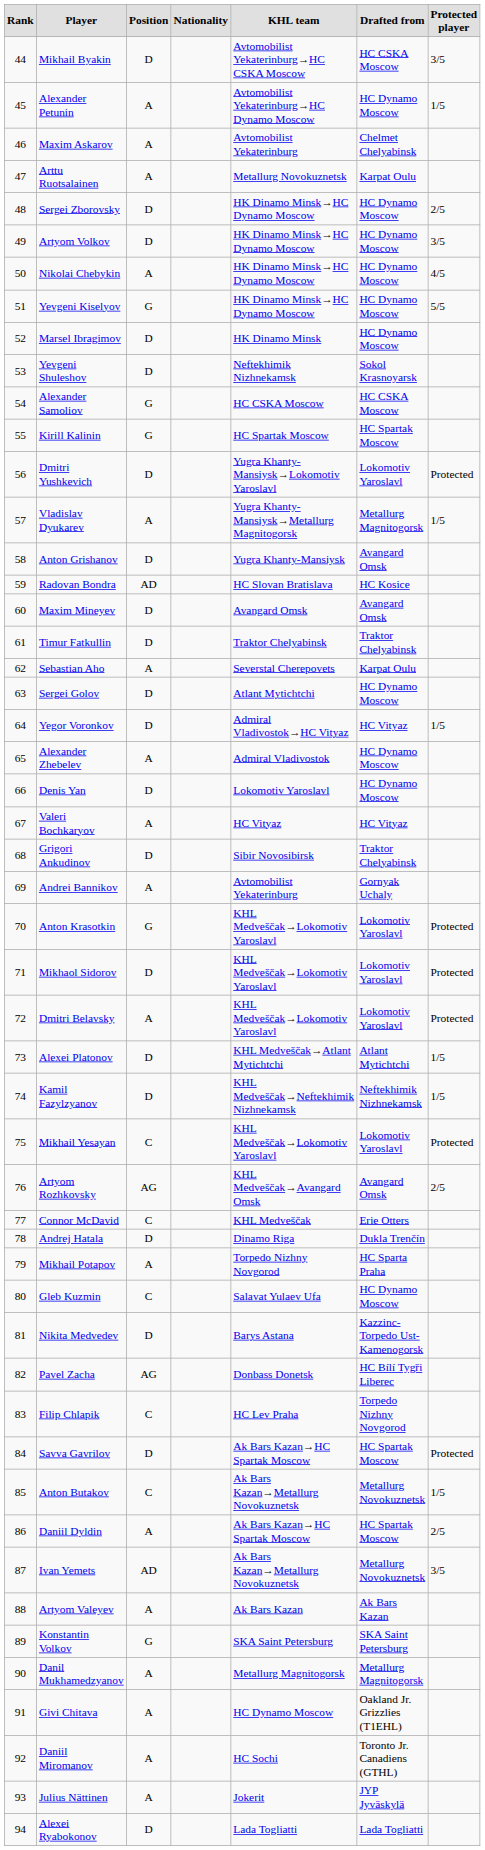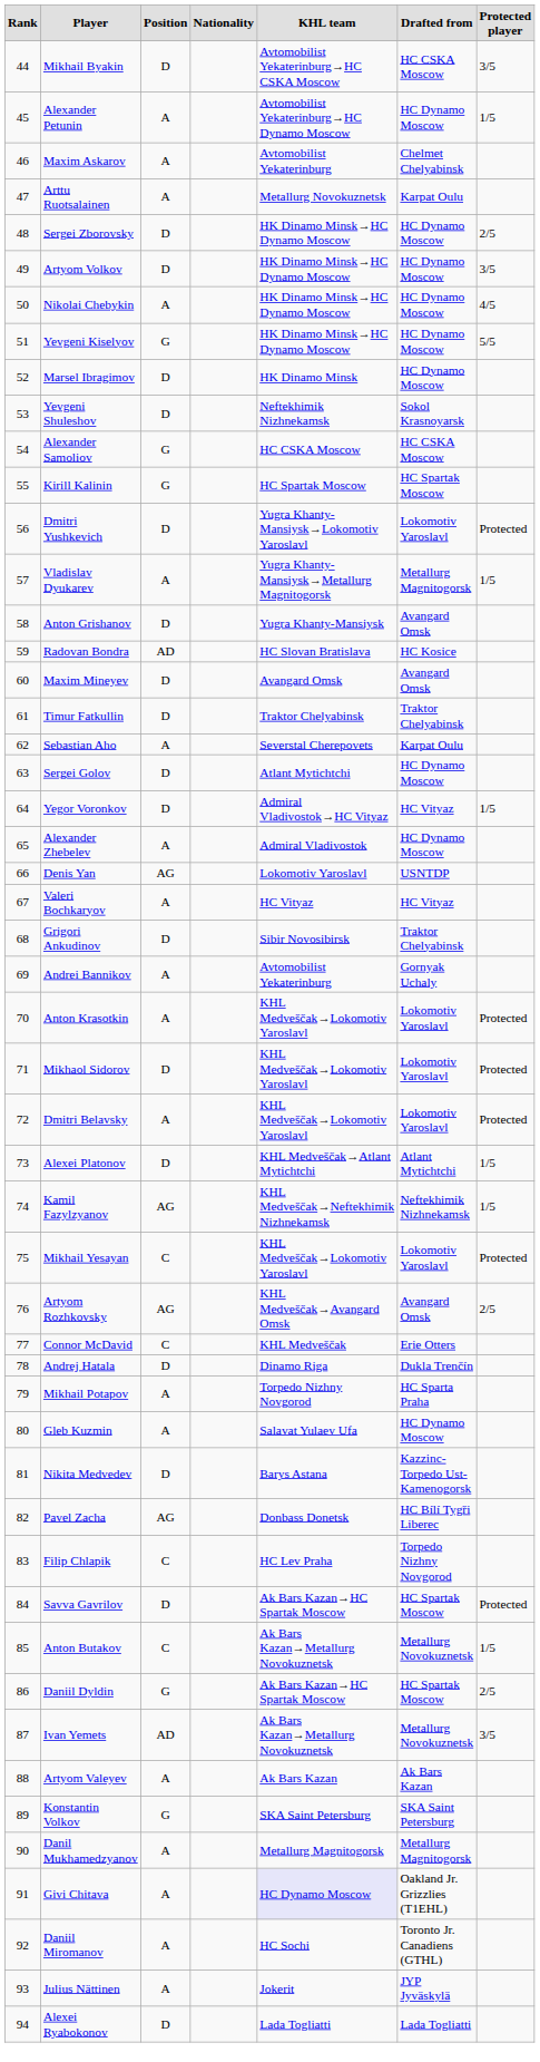Denis Yan | Position: D -> AG
Denis Yan | Drafted from: HC Dynamo Moscow -> USNTDP
Anton Krasotkin | Position: G -> A
Kamil Fazylzyanov | Position: D -> AG
Gleb Kuzmin | Position: C -> A
Daniil Dyldin | Position: A -> G
Givi Chitava | KHL team: no background -> lavender background
